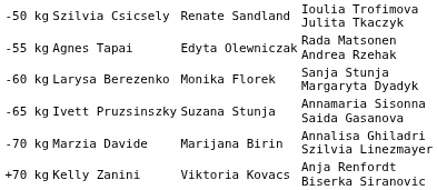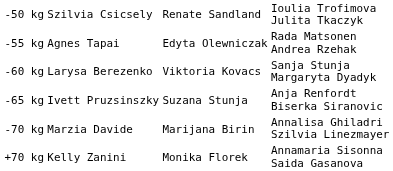-60 kg | column 3: Monika Florek -> Viktoria Kovacs
-65 kg | column 4: Annamaria Sisonna Saida Gasanova -> Anja Renfordt Biserka Siranovic
+70 kg | column 3: Viktoria Kovacs -> Monika Florek
+70 kg | column 4: Anja Renfordt Biserka Siranovic -> Annamaria Sisonna Saida Gasanova
